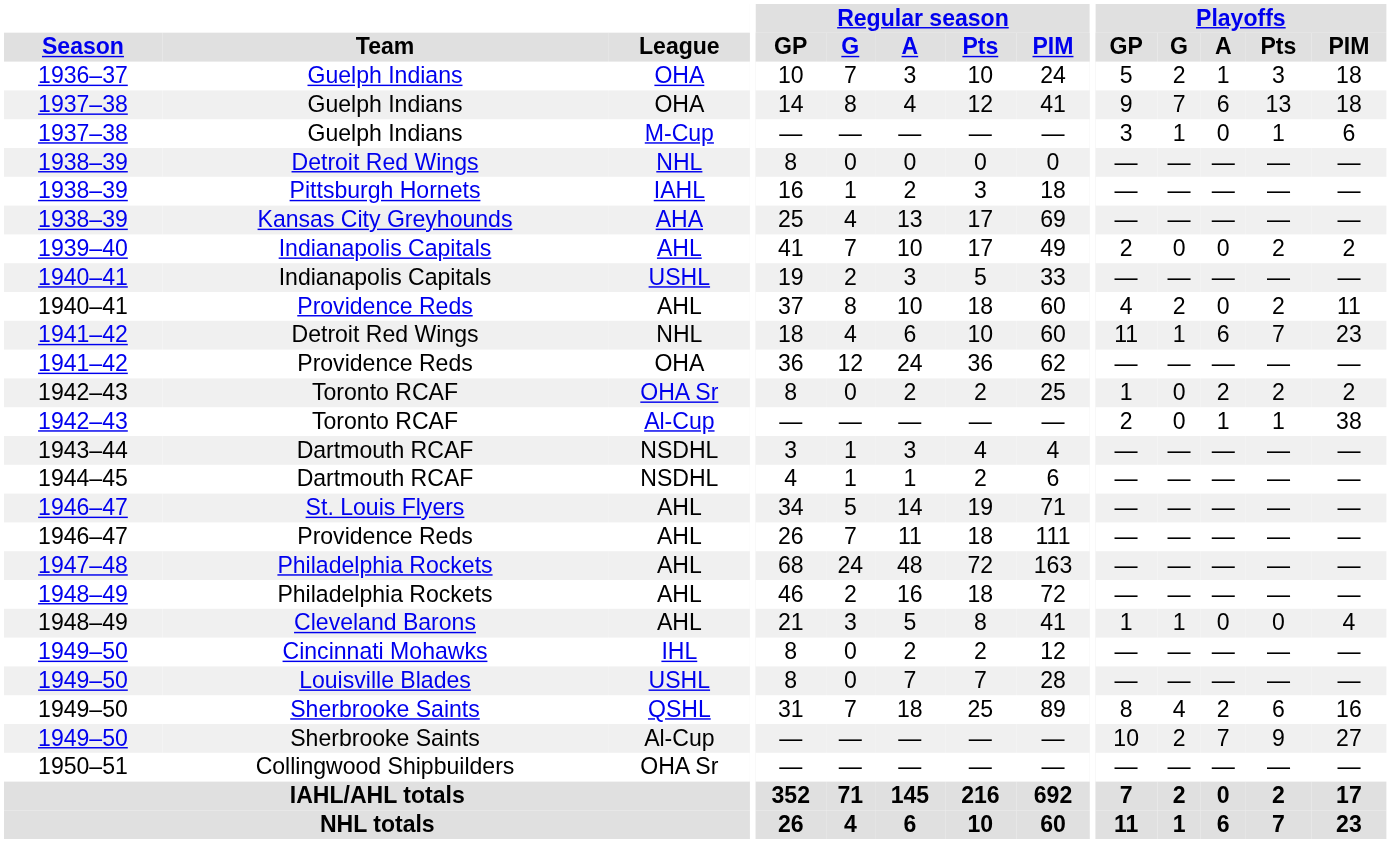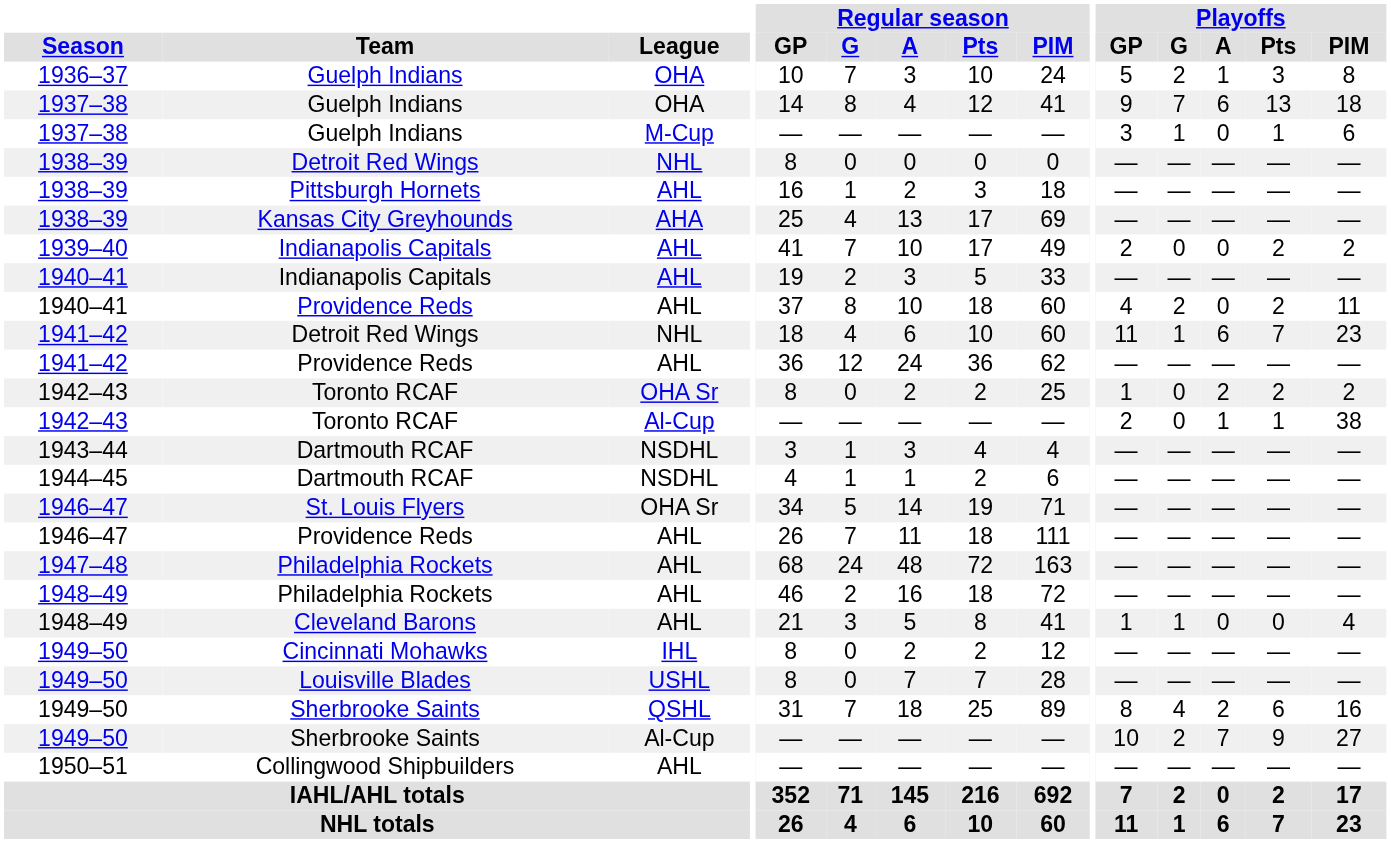1936–37 / Guelph Indians | Playoffs / PIM: 18 -> 8
Pittsburgh Hornets | League: IAHL -> AHL
1940–41 / Indianapolis Capitals | League: USHL -> AHL
1941–42 / Providence Reds | League: OHA -> AHL
St. Louis Flyers | League: AHL -> OHA Sr
Collingwood Shipbuilders | League: OHA Sr -> AHL
